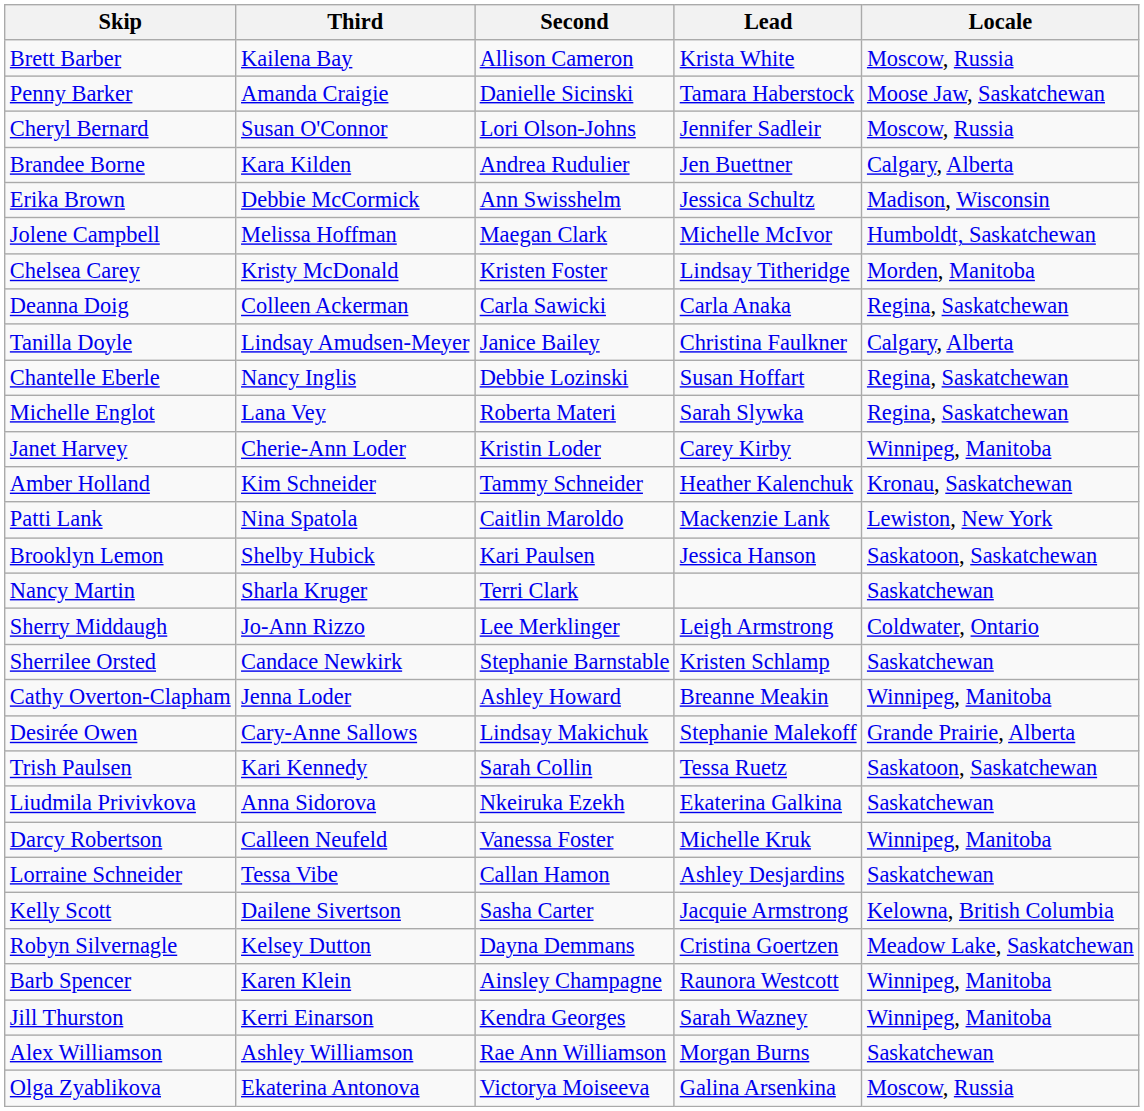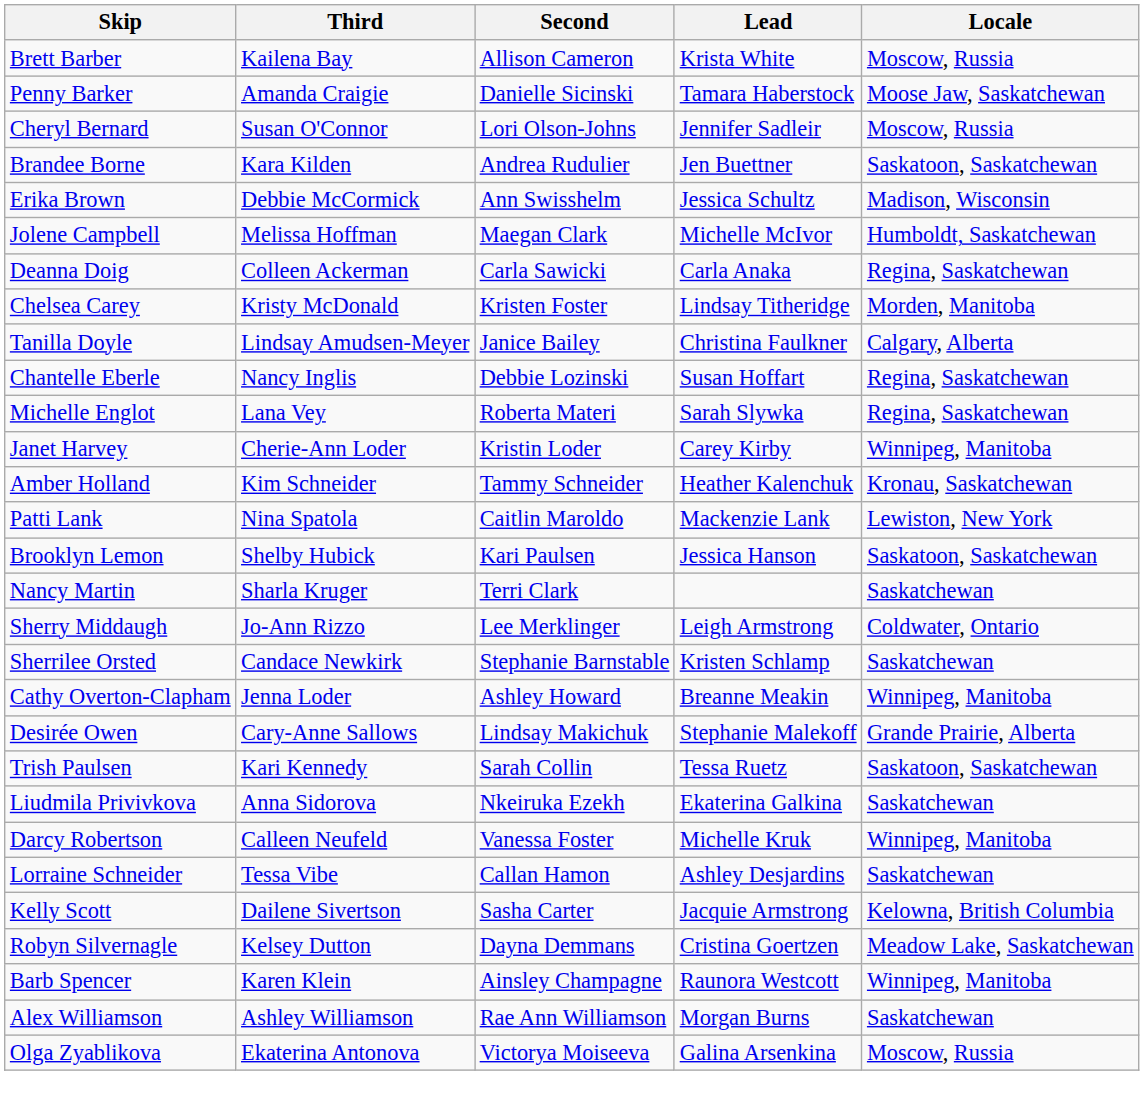Brandee Borne | Locale: Calgary, Alberta -> Saskatoon, Saskatchewan
rows swapped: Chelsea Carey <-> Deanna Doig
- row: Jill Thurston | Kerri Einarson | Kendra Georges | Sarah Wazney | Winnipeg, Manitoba
